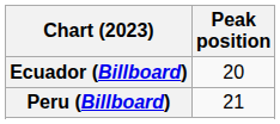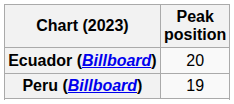Peru (Billboard) | Peak position: 21 -> 19
